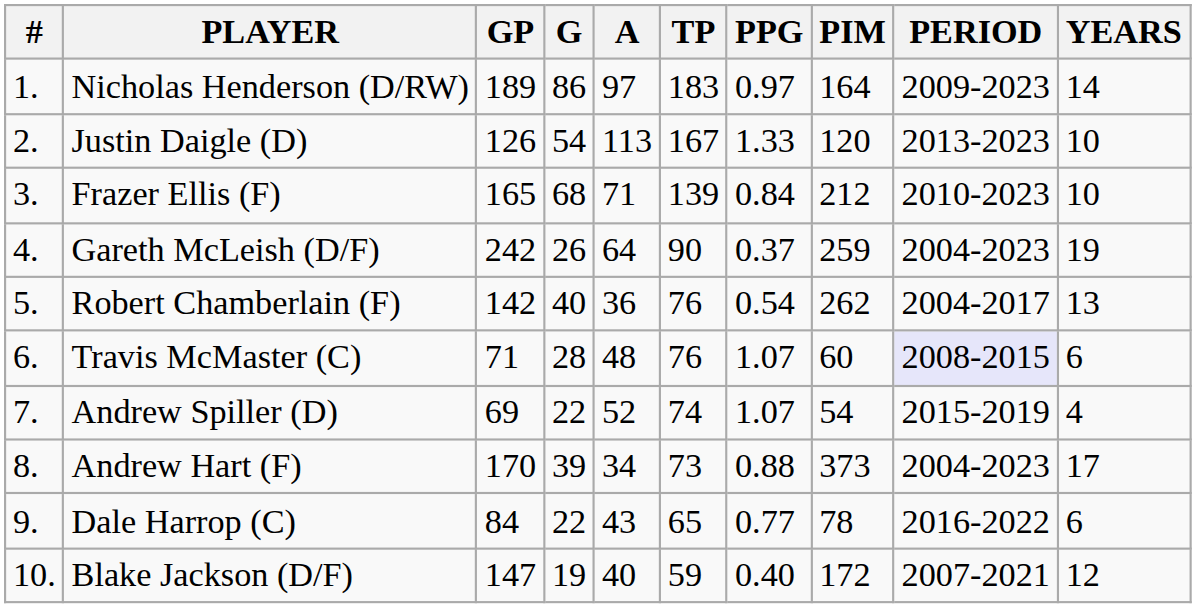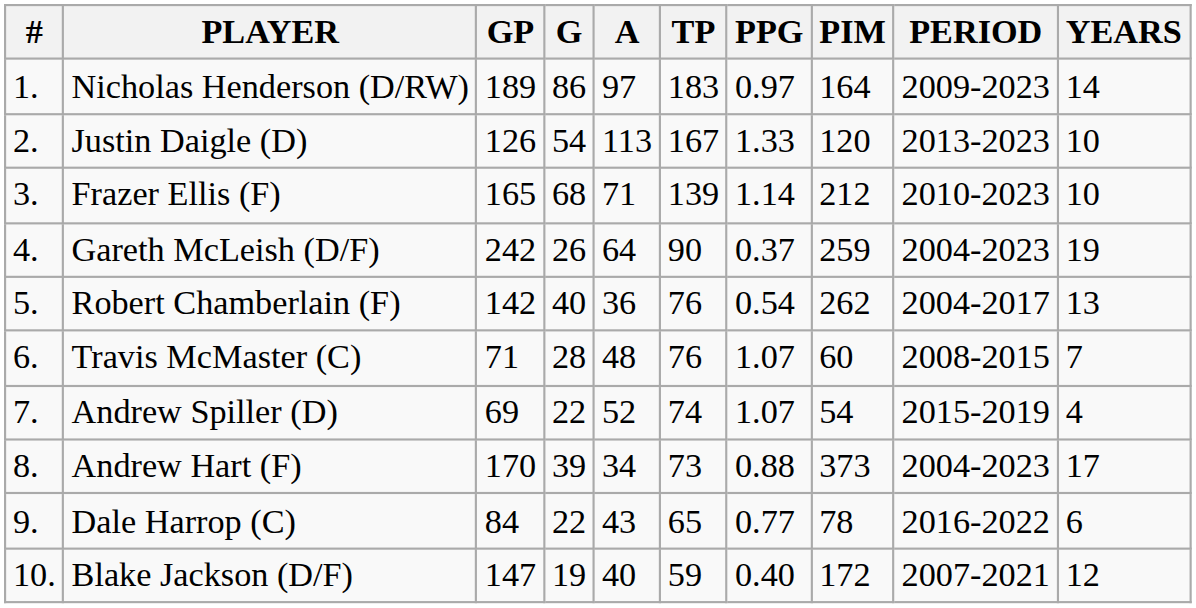Frazer Ellis (F) | PPG: 0.84 -> 1.14
Travis McMaster (C) | PERIOD: lavender background -> no background
Travis McMaster (C) | YEARS: 6 -> 7
